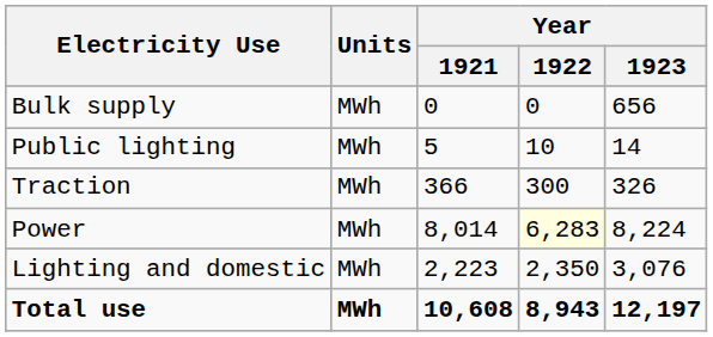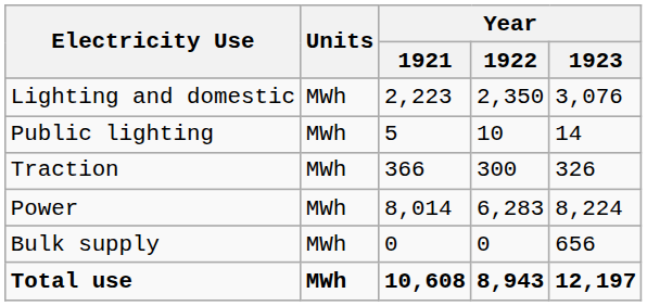rows swapped: Lighting and domestic <-> Bulk supply
Power | Year / 1922: lightyellow background -> no background
